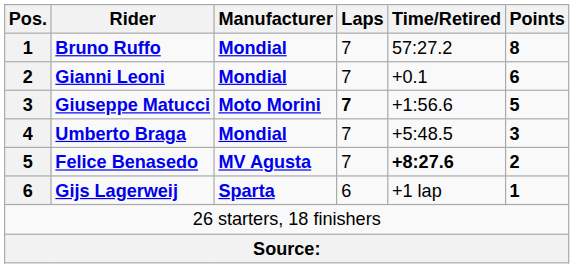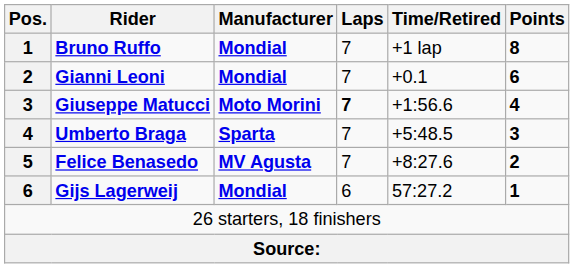Bruno Ruffo | Time/Retired: 57:27.2 -> +1 lap
Giuseppe Matucci | Points: 5 -> 4
Umberto Braga | Manufacturer: Mondial -> Sparta
Felice Benasedo | Time/Retired: bold -> normal
Gijs Lagerweij | Manufacturer: Sparta -> Mondial
Gijs Lagerweij | Time/Retired: +1 lap -> 57:27.2
